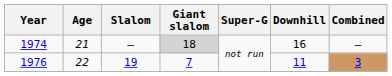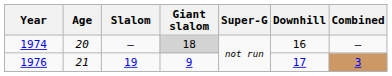1974 | Age: 21 -> 20
1976 | Age: 22 -> 21
1976 | Giant slalom: 7 -> 9
1976 | Downhill: 11 -> 17
